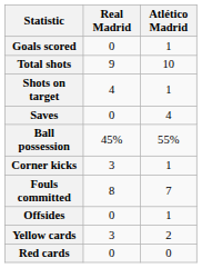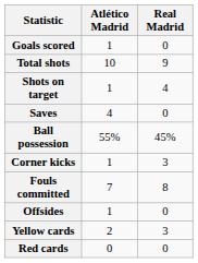columns swapped: Real Madrid <-> Atlético Madrid
